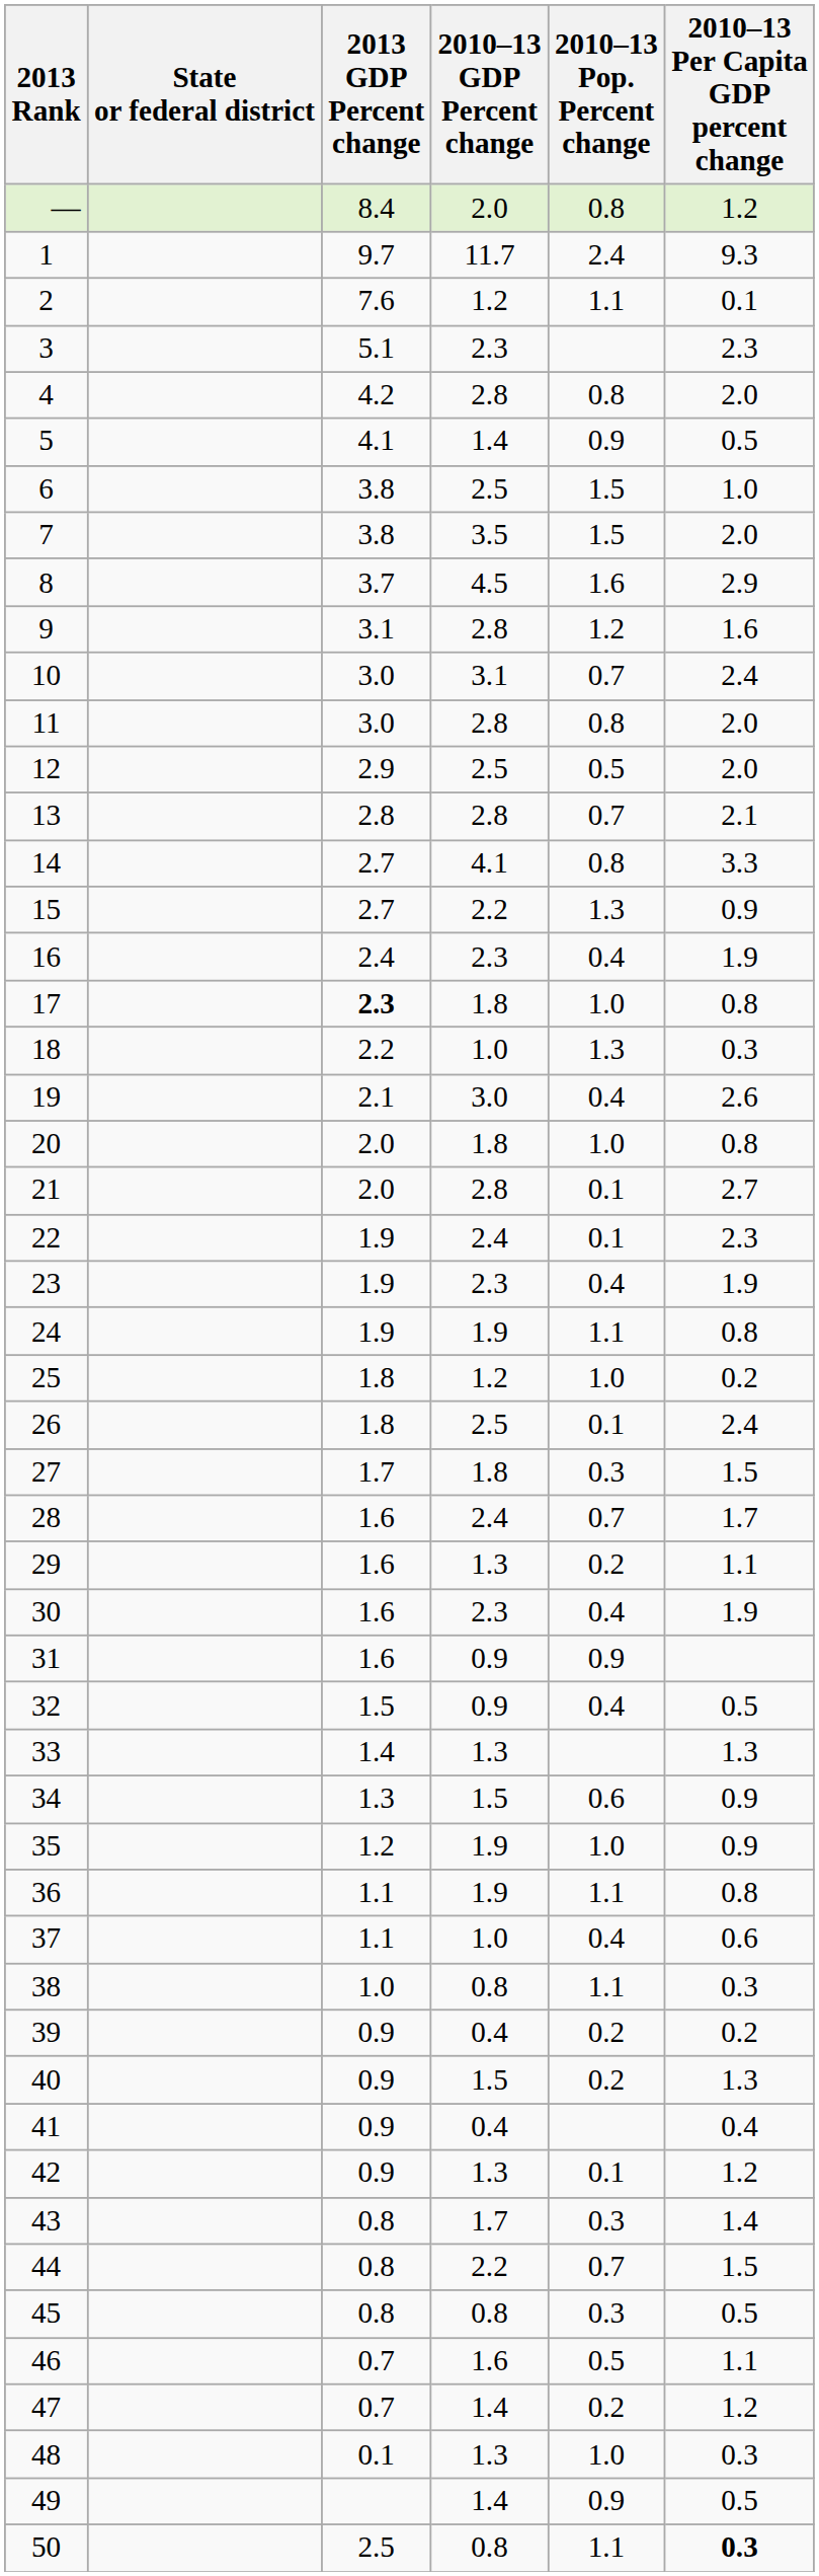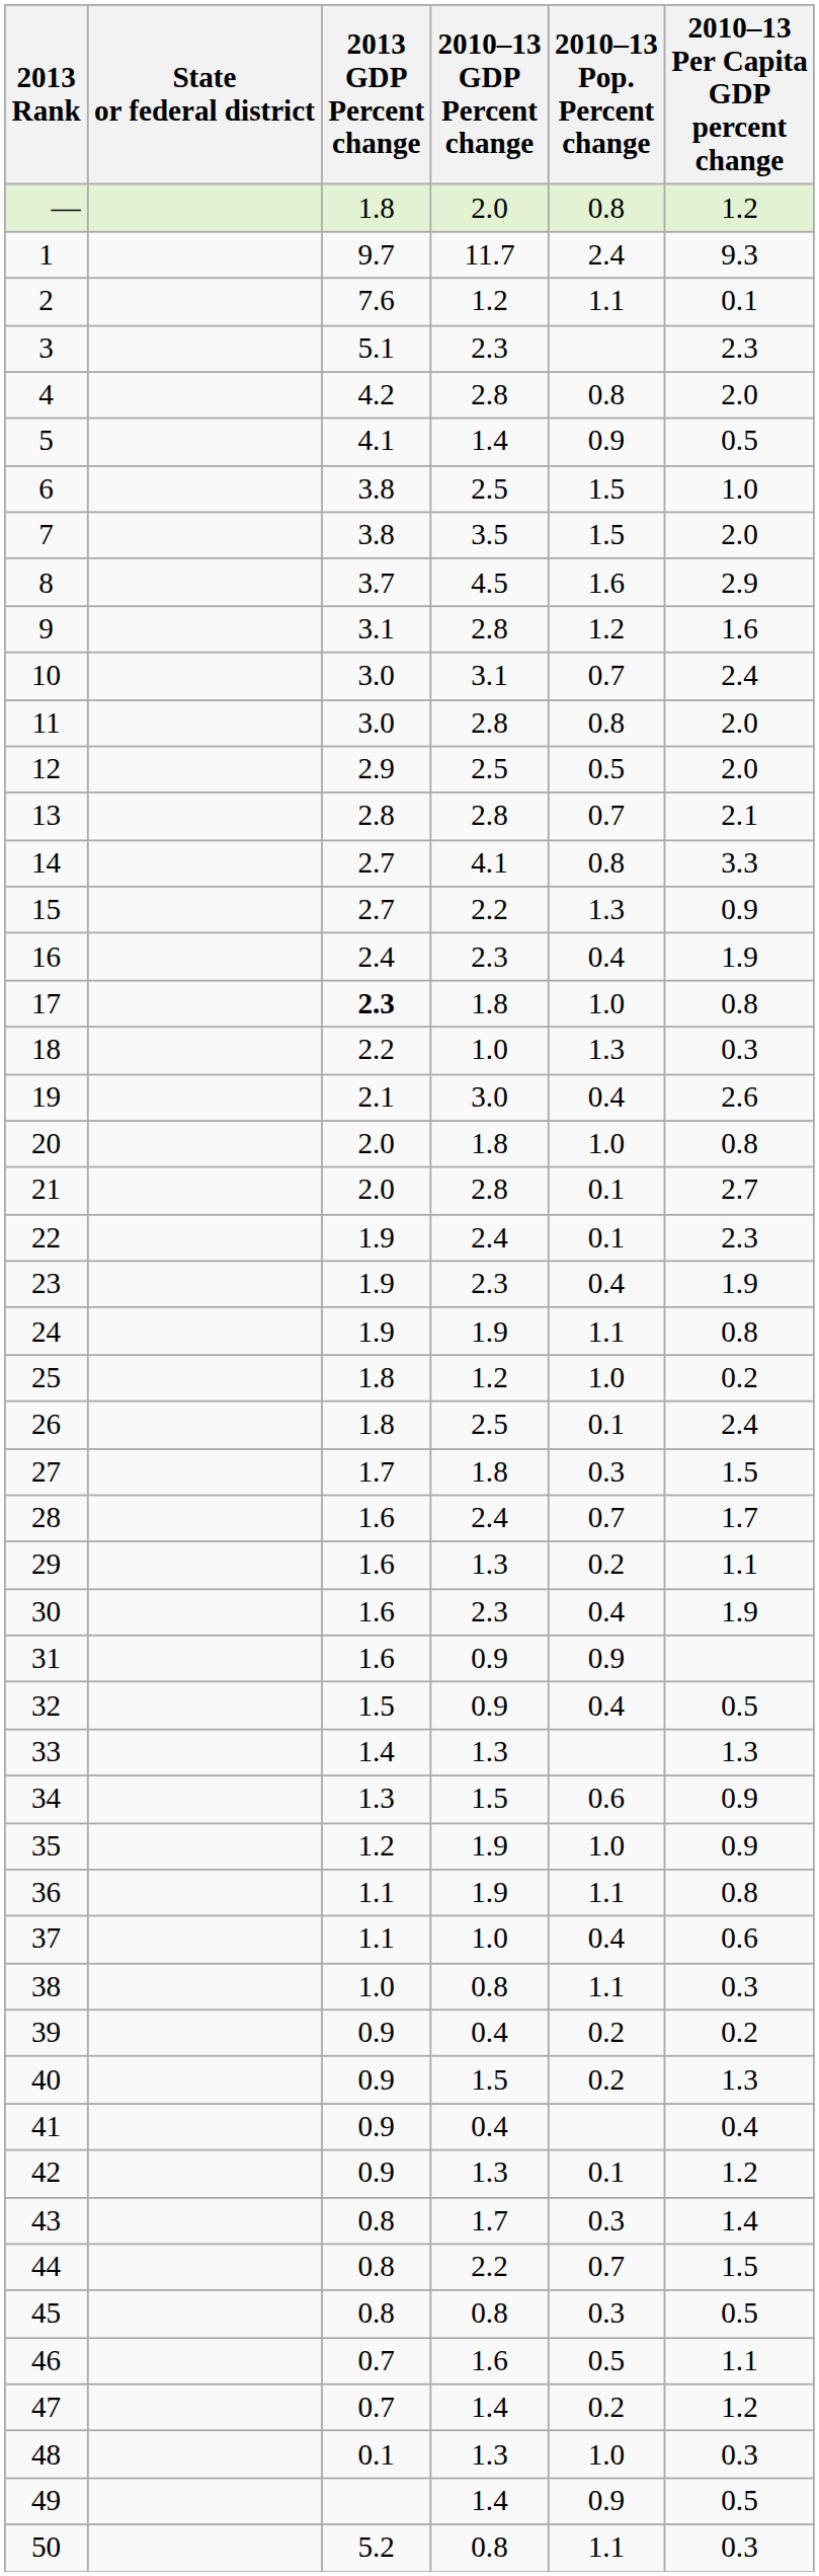— | 2013 GDP Percent change: 8.4 -> 1.8
50 | 2013 GDP Percent change: 2.5 -> 5.2
50 | 2010–13 Per Capita GDP percent change: bold -> normal
